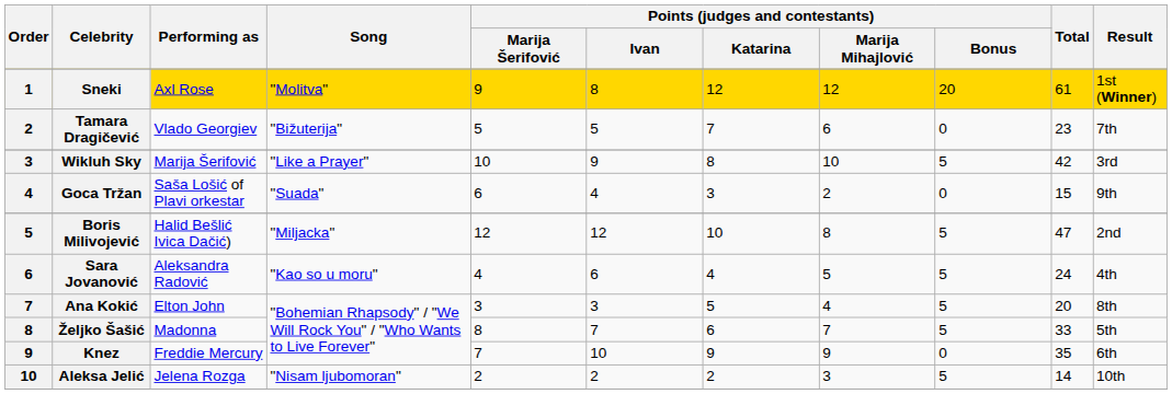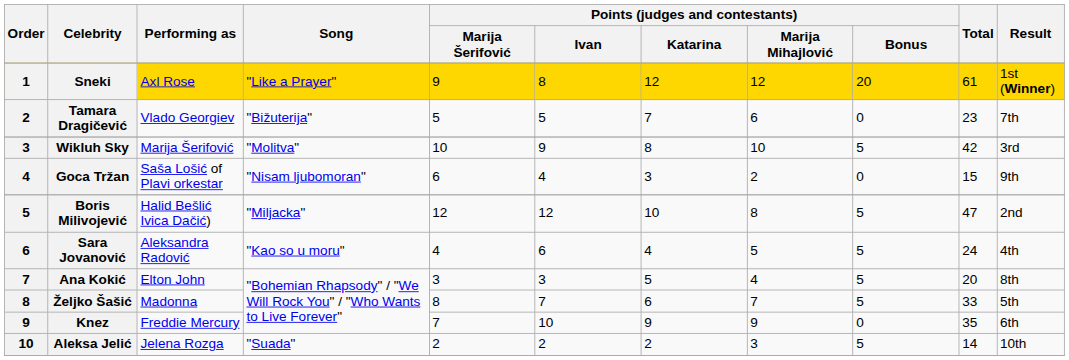Sneki | Song: "Molitva" -> "Like a Prayer"
Wikluh Sky | Song: "Like a Prayer" -> "Molitva"
Goca Tržan | Song: "Suada" -> "Nisam ljubomoran"
Aleksa Jelić | Song: "Nisam ljubomoran" -> "Suada"
